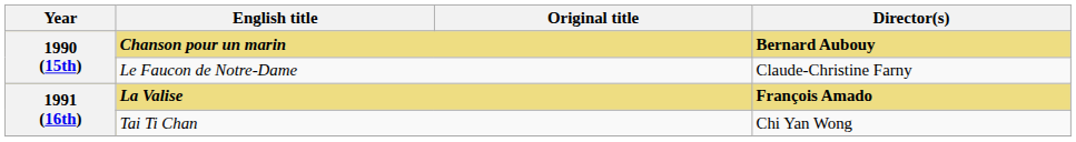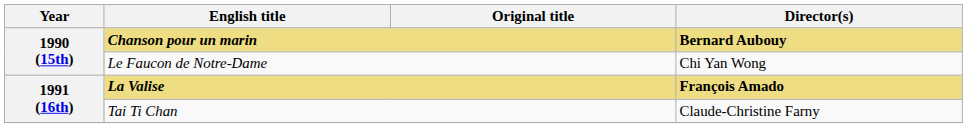Le Faucon de Notre-Dame | Director(s): Claude-Christine Farny -> Chi Yan Wong
Tai Ti Chan | Director(s): Chi Yan Wong -> Claude-Christine Farny
